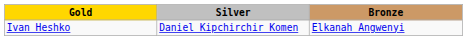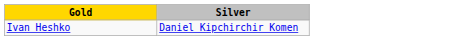- column: Bronze | Elkanah Angwenyi
